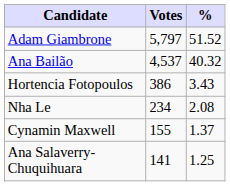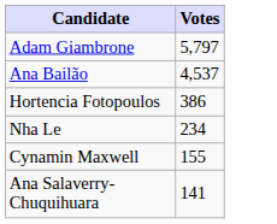- column: % | 51.52 | 40.32 | 3.43 | 2.08 | 1.37 | 1.25
